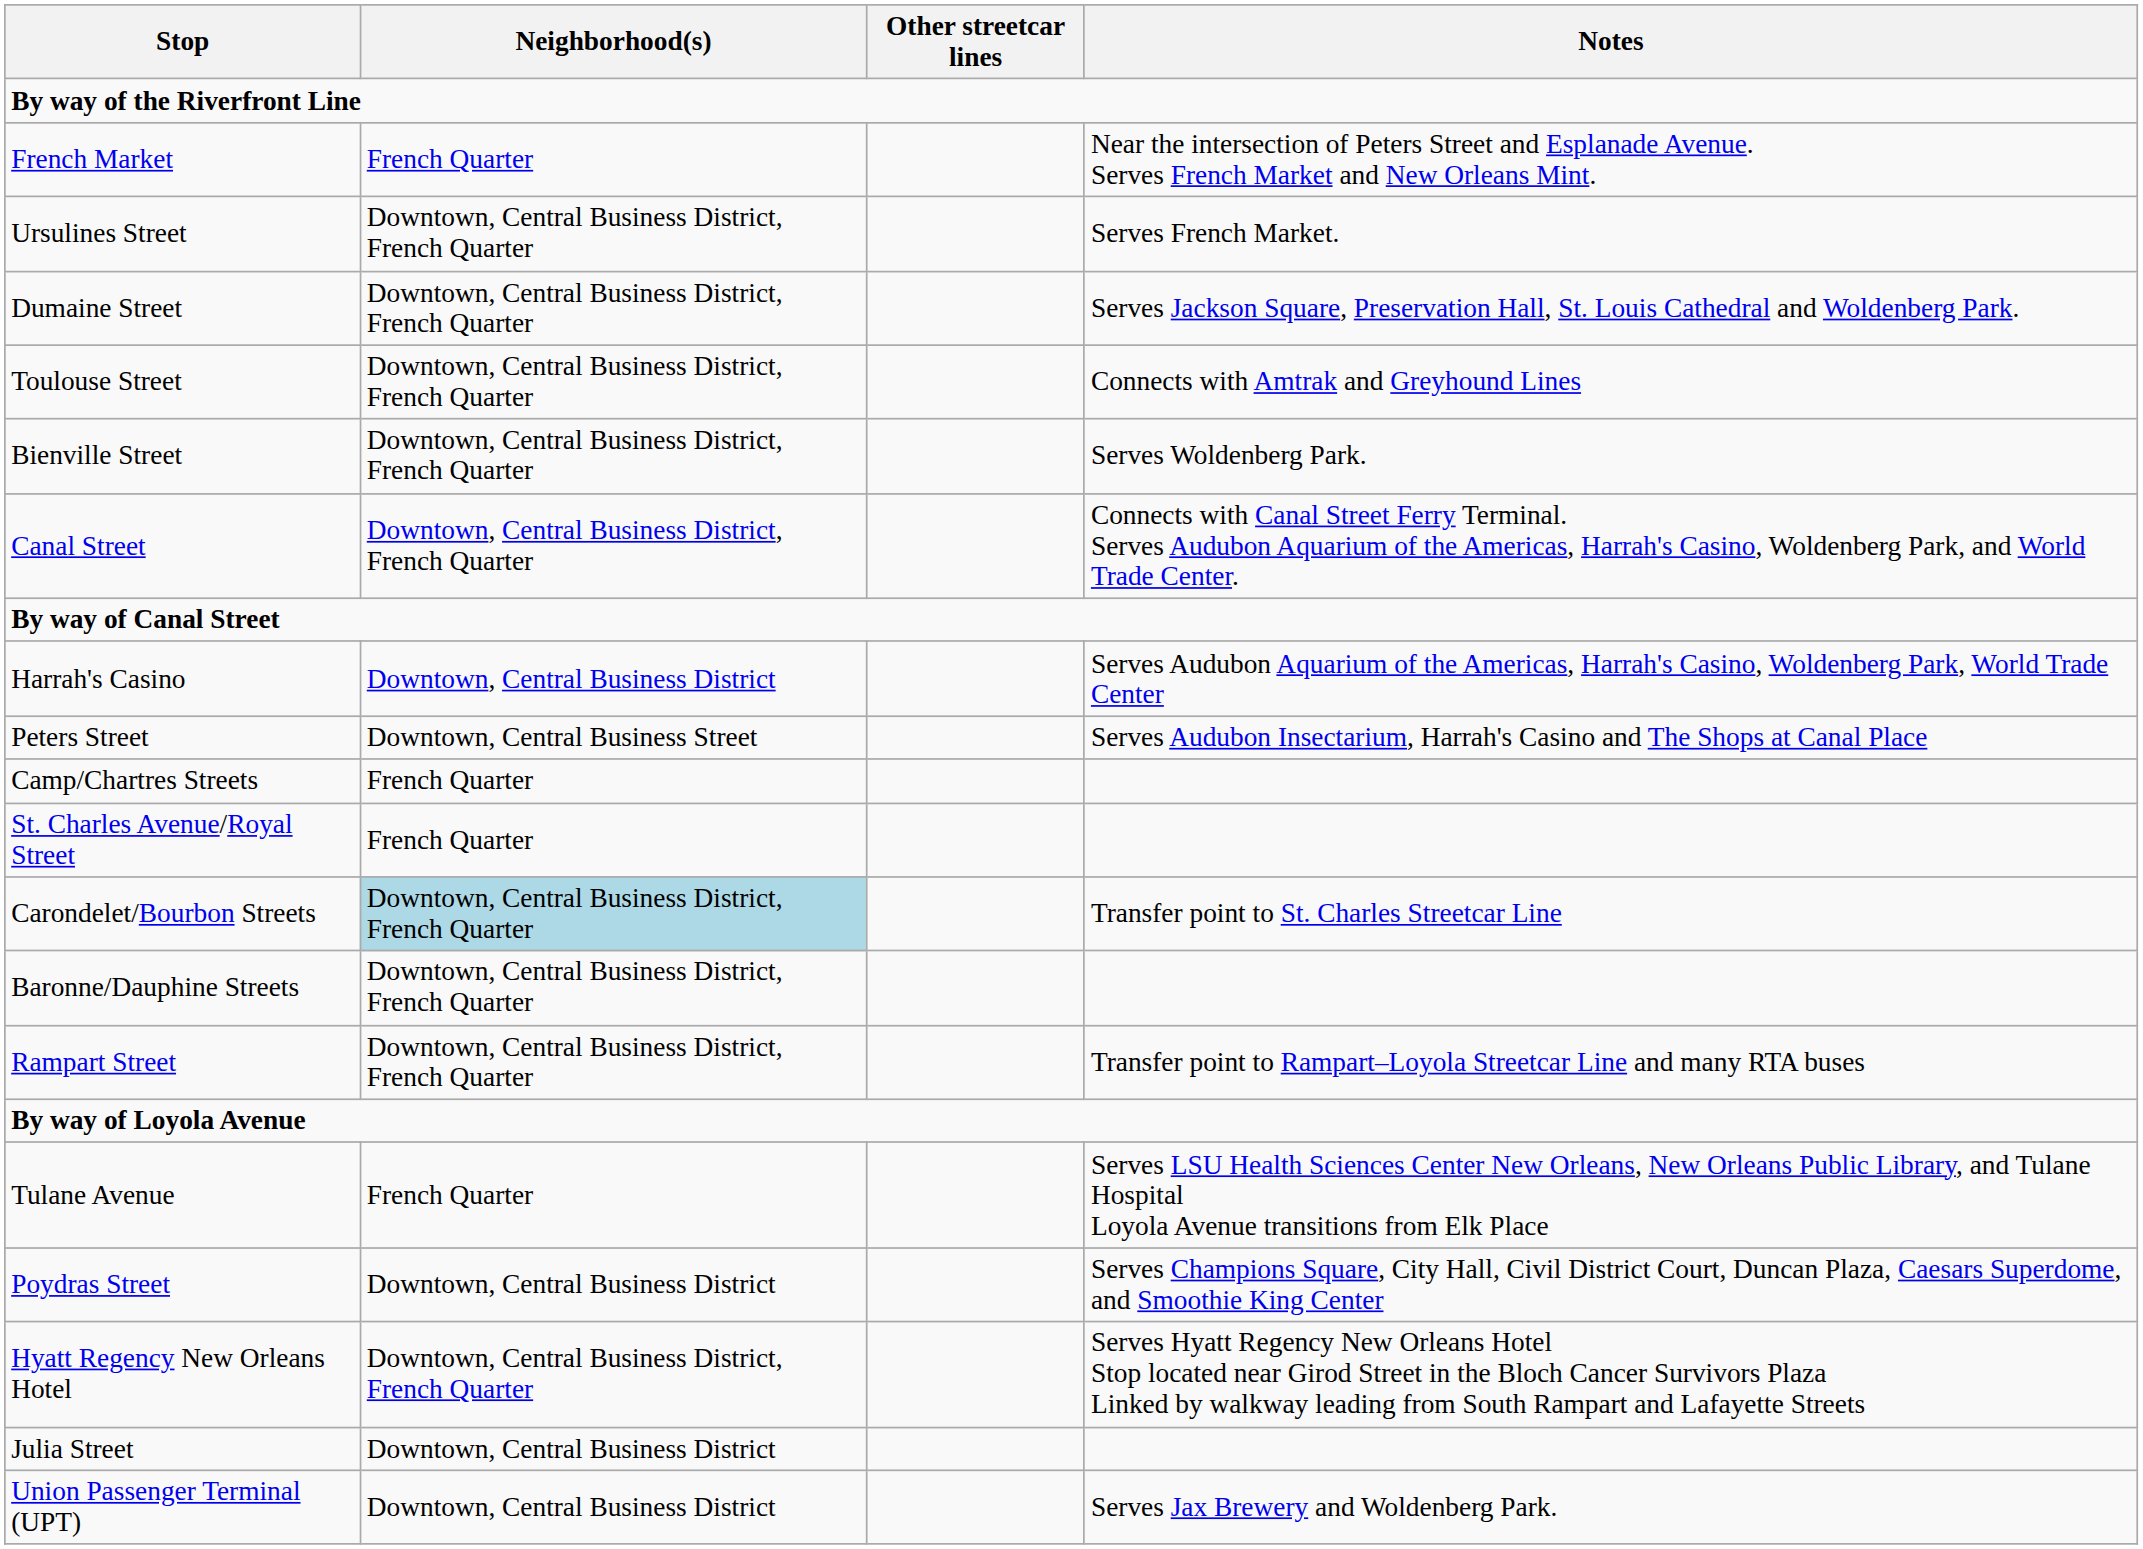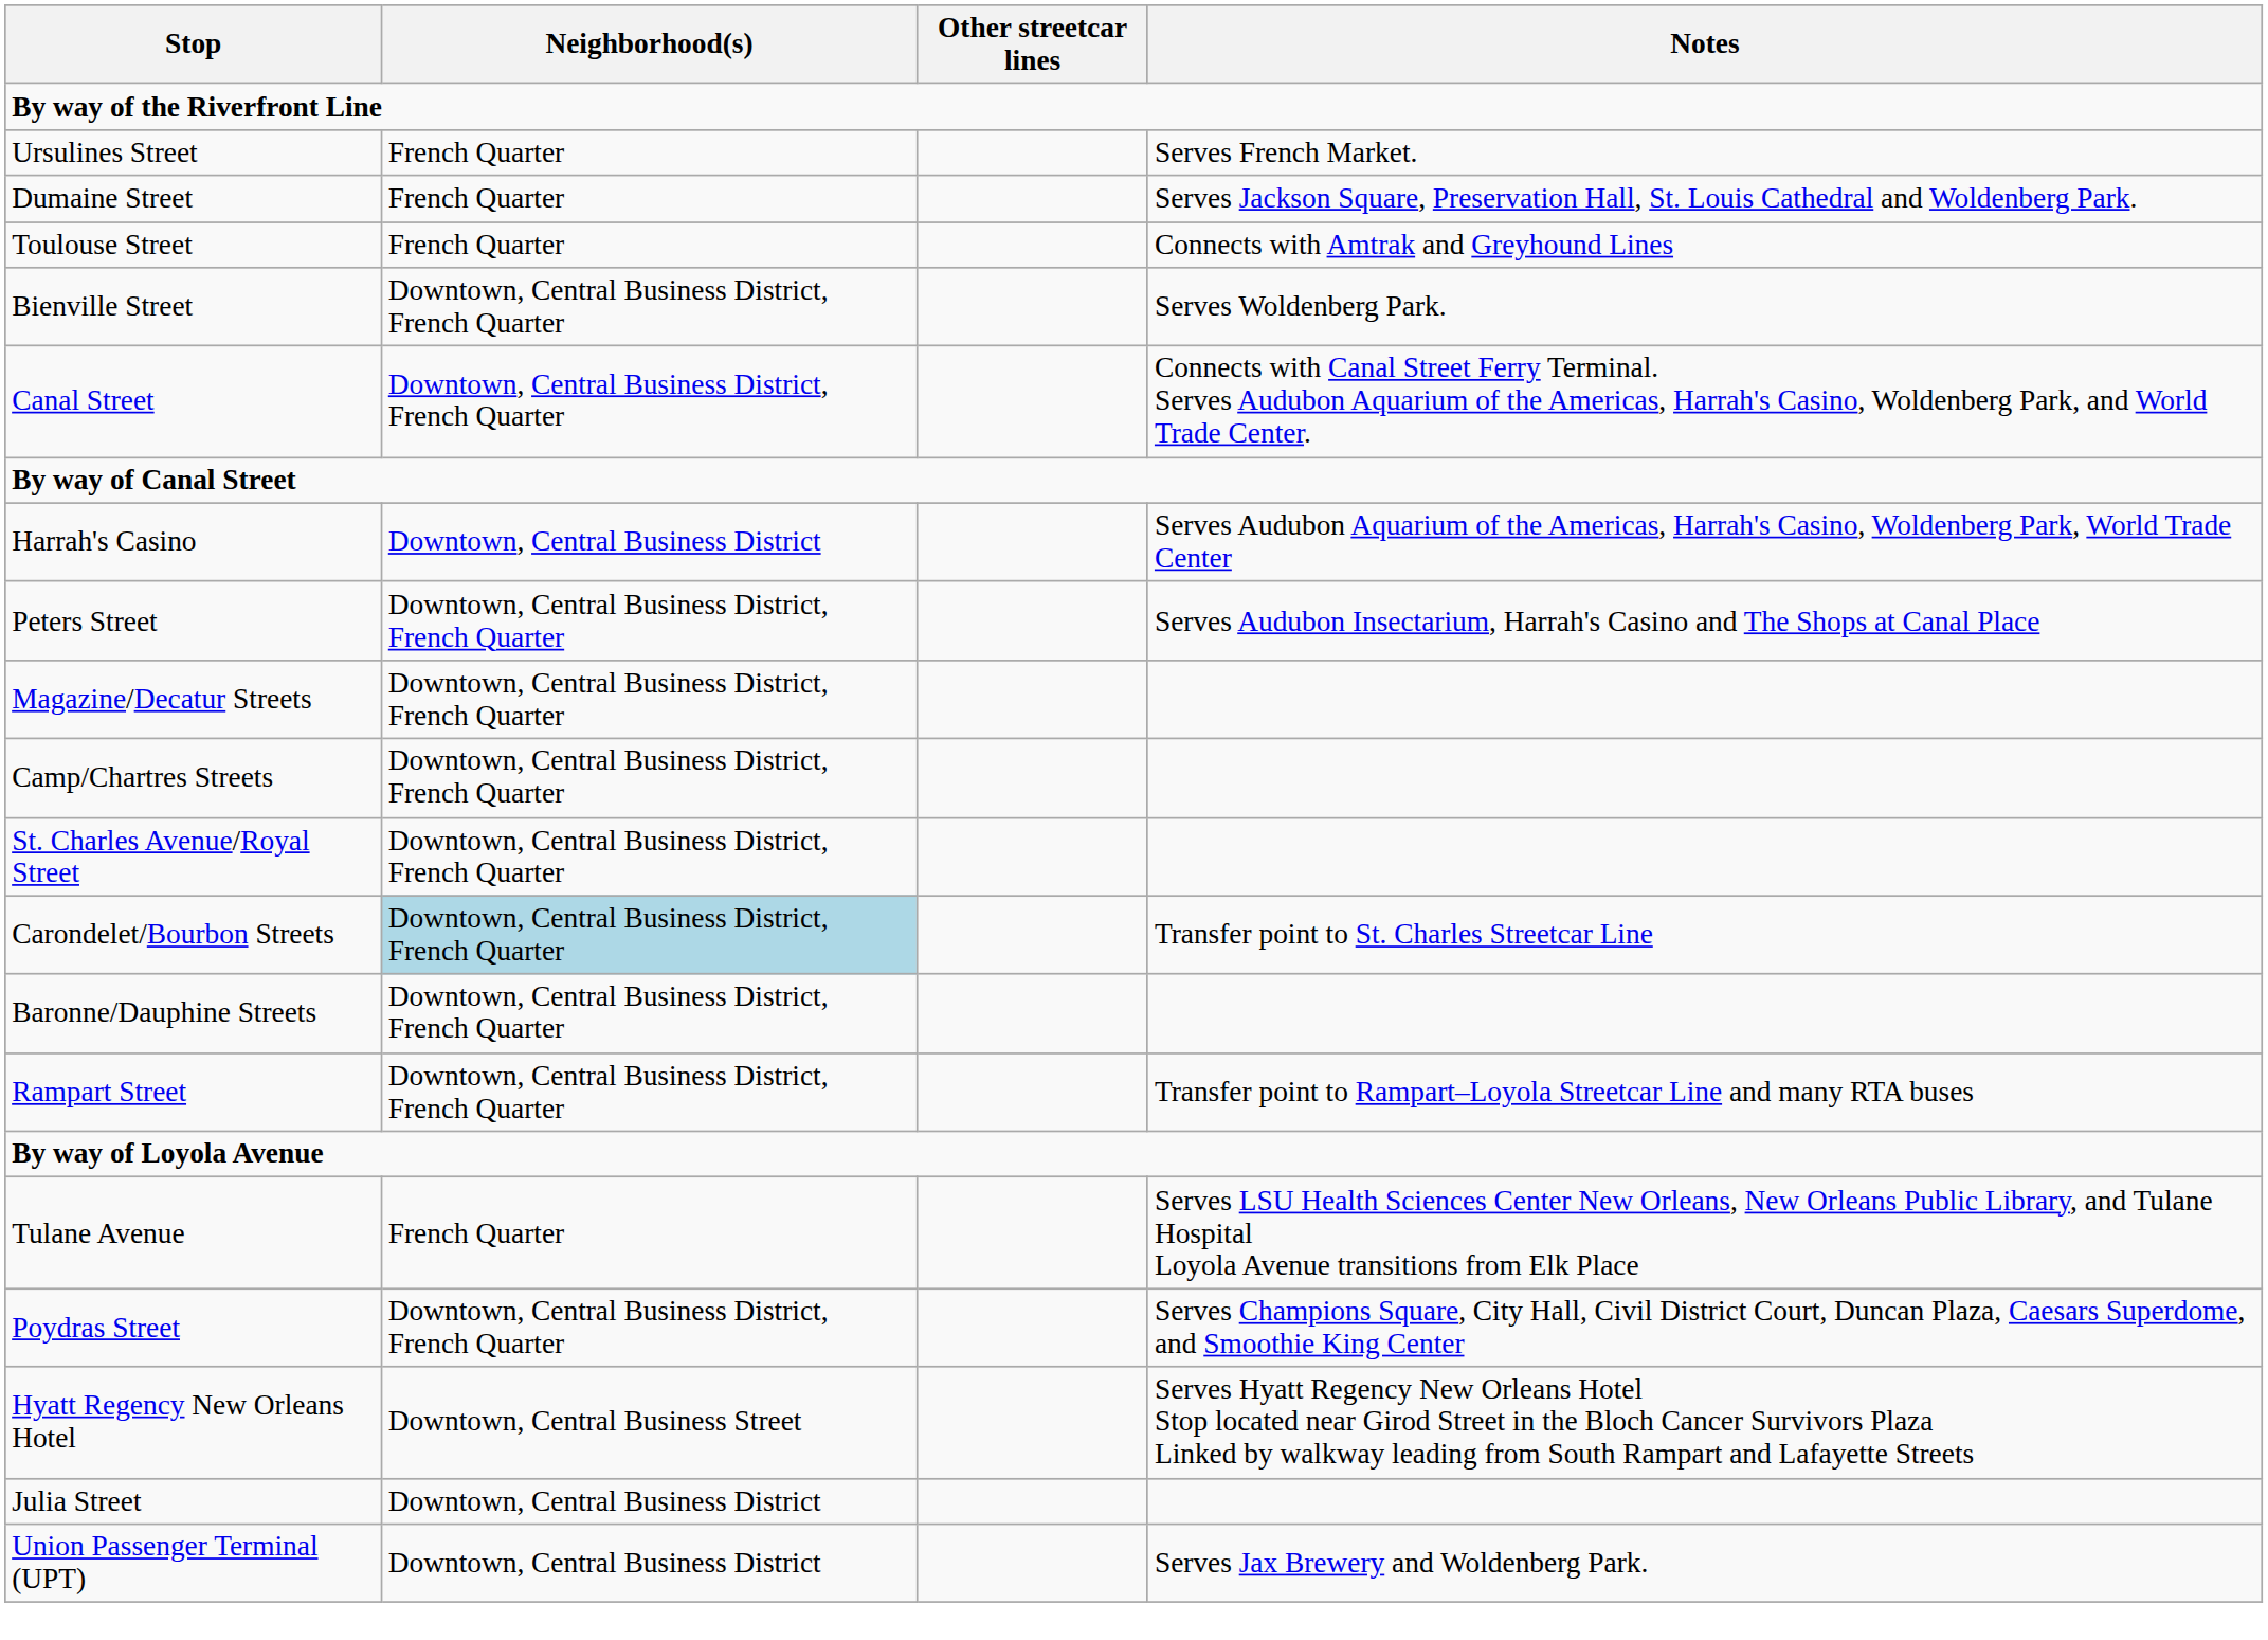- row: French Market | French Quarter | Near the intersection of Peters Street and Esplanade Avenue. Serves French Market and New Orleans Mint.
Ursulines Street | Neighborhood(s): Downtown, Central Business District, French Quarter -> French Quarter
Dumaine Street | Neighborhood(s): Downtown, Central Business District, French Quarter -> French Quarter
Toulouse Street | Neighborhood(s): Downtown, Central Business District, French Quarter -> French Quarter
Peters Street | Neighborhood(s): Downtown, Central Business Street -> Downtown, Central Business District, French Quarter
+ row: Magazine/Decatur Streets | Downtown, Central Business District, French Quarter
Camp/Chartres Streets | Neighborhood(s): French Quarter -> Downtown, Central Business District, French Quarter
St. Charles Avenue/Royal Street | Neighborhood(s): French Quarter -> Downtown, Central Business District, French Quarter
Poydras Street | Neighborhood(s): Downtown, Central Business District -> Downtown, Central Business District, French Quarter
Hyatt Regency New Orleans Hotel | Neighborhood(s): Downtown, Central Business District, French Quarter -> Downtown, Central Business Street
